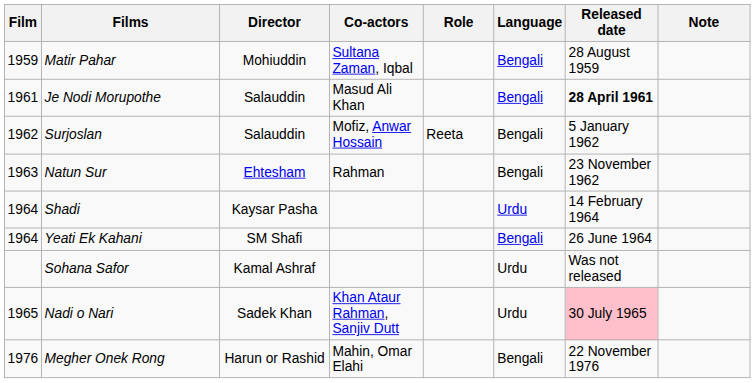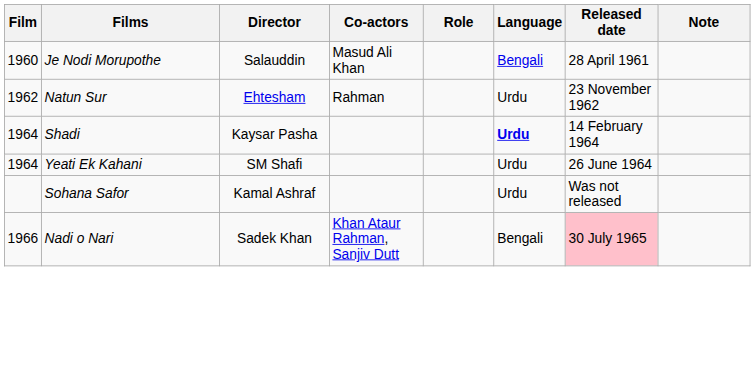- row: 1959 | Matir Pahar | Mohiuddin | Sultana Zaman, Iqbal | Bengali | 28 August 1959
Je Nodi Morupothe | Film: 1961 -> 1960
Je Nodi Morupothe | Released date: bold -> normal
- row: 1962 | Surjoslan | Salauddin | Mofiz, Anwar Hossain | Reeta | Bengali | 5 January 1962
Natun Sur | Film: 1963 -> 1962
Natun Sur | Language: Bengali -> Urdu
Shadi | Language: normal -> bold
Yeati Ek Kahani | Language: Bengali -> Urdu
Nadi o Nari | Film: 1965 -> 1966
Nadi o Nari | Language: Urdu -> Bengali
- row: 1976 | Megher Onek Rong | Harun or Rashid | Mahin, Omar Elahi | Bengali | 22 November 1976
